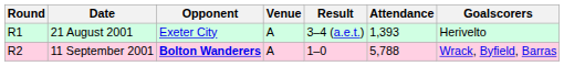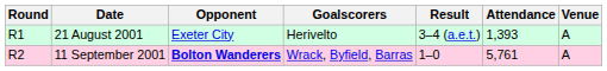columns swapped: Venue <-> Goalscorers
11 September 2001 | Attendance: 5,788 -> 5,761
